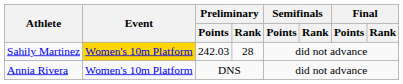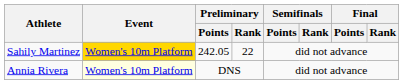Sahily Martinez | Preliminary / Points: 242.03 -> 242.05
Sahily Martinez | Preliminary / Rank: 28 -> 22
Annia Rivera | Event: no background -> lightyellow background
